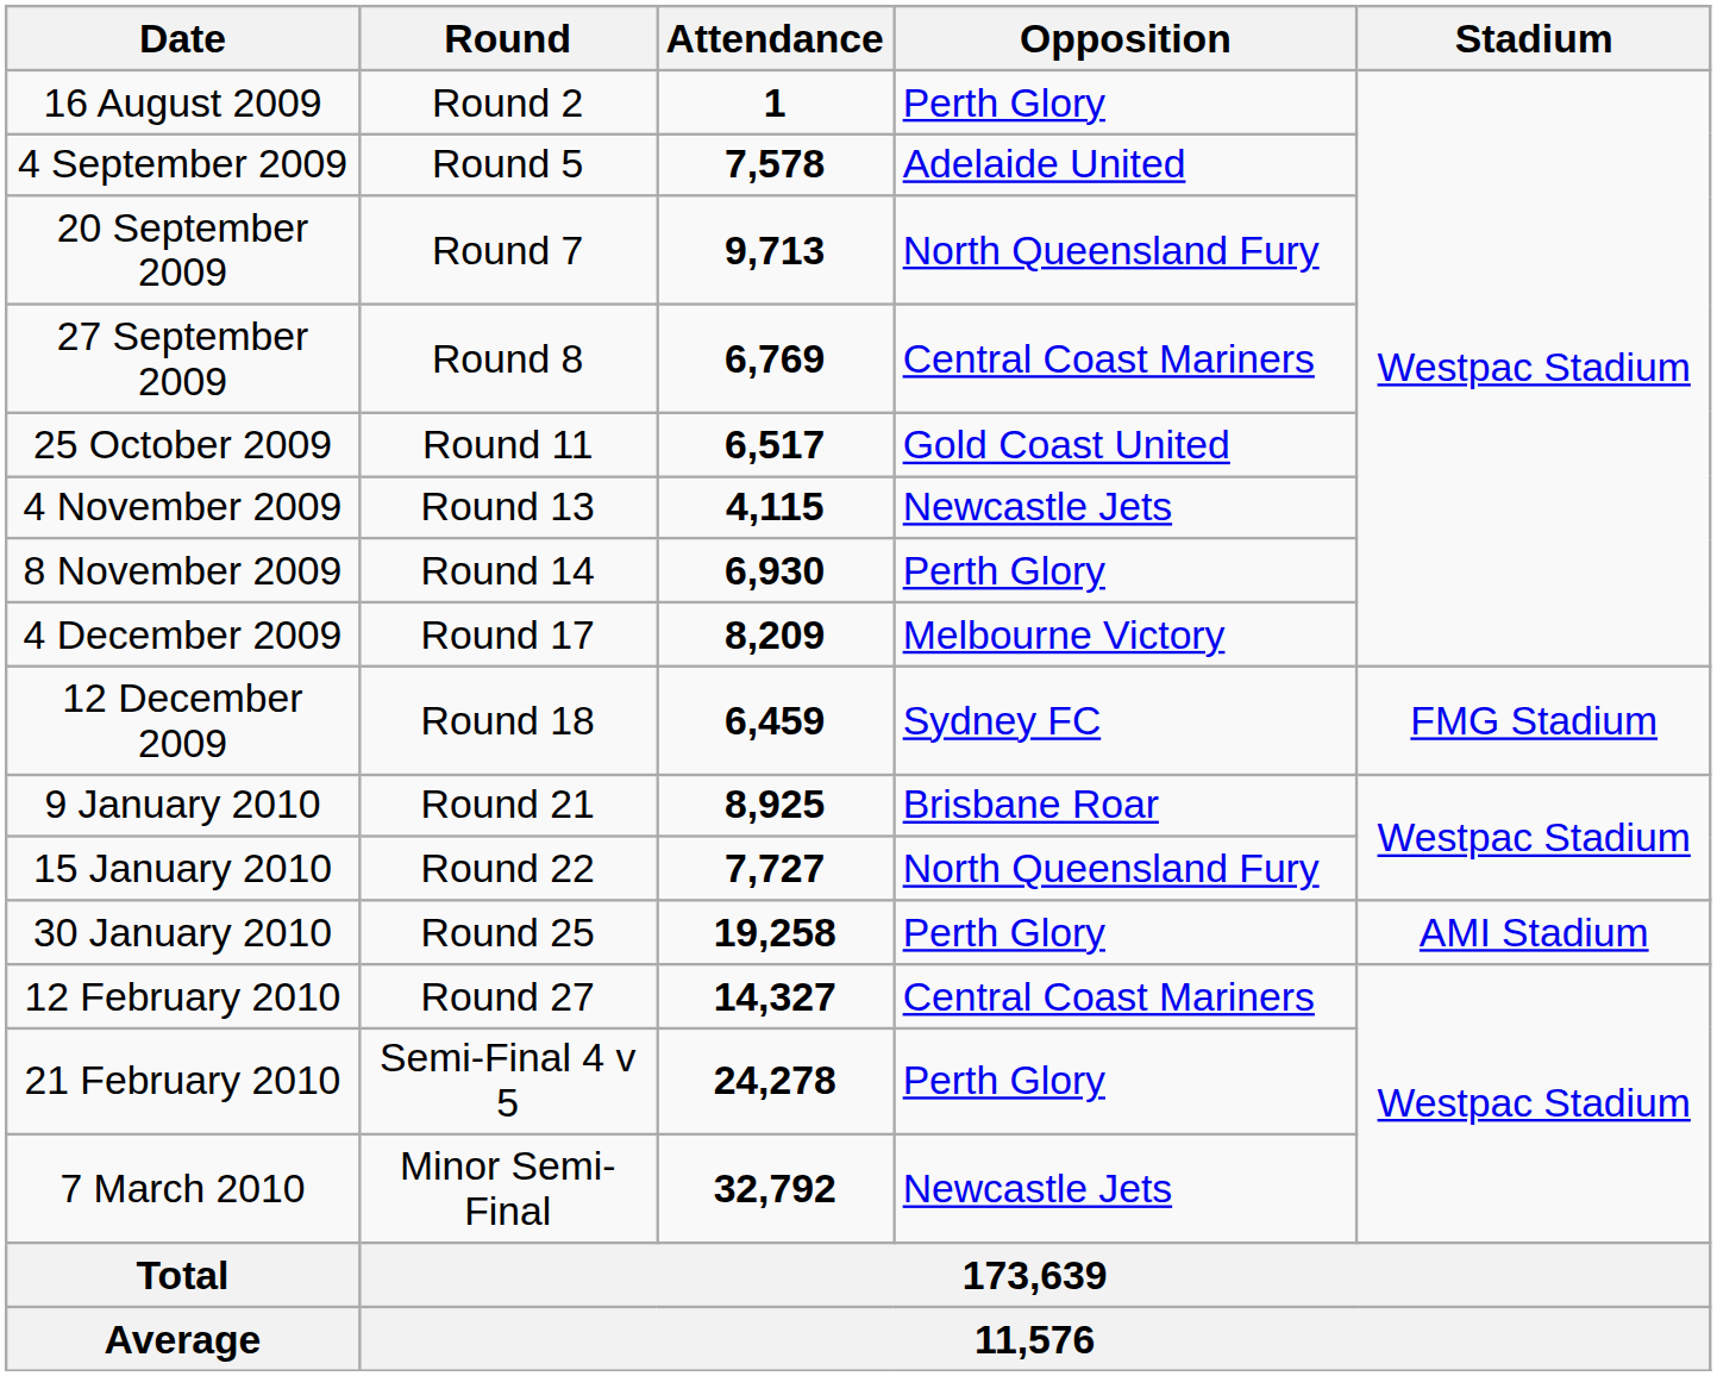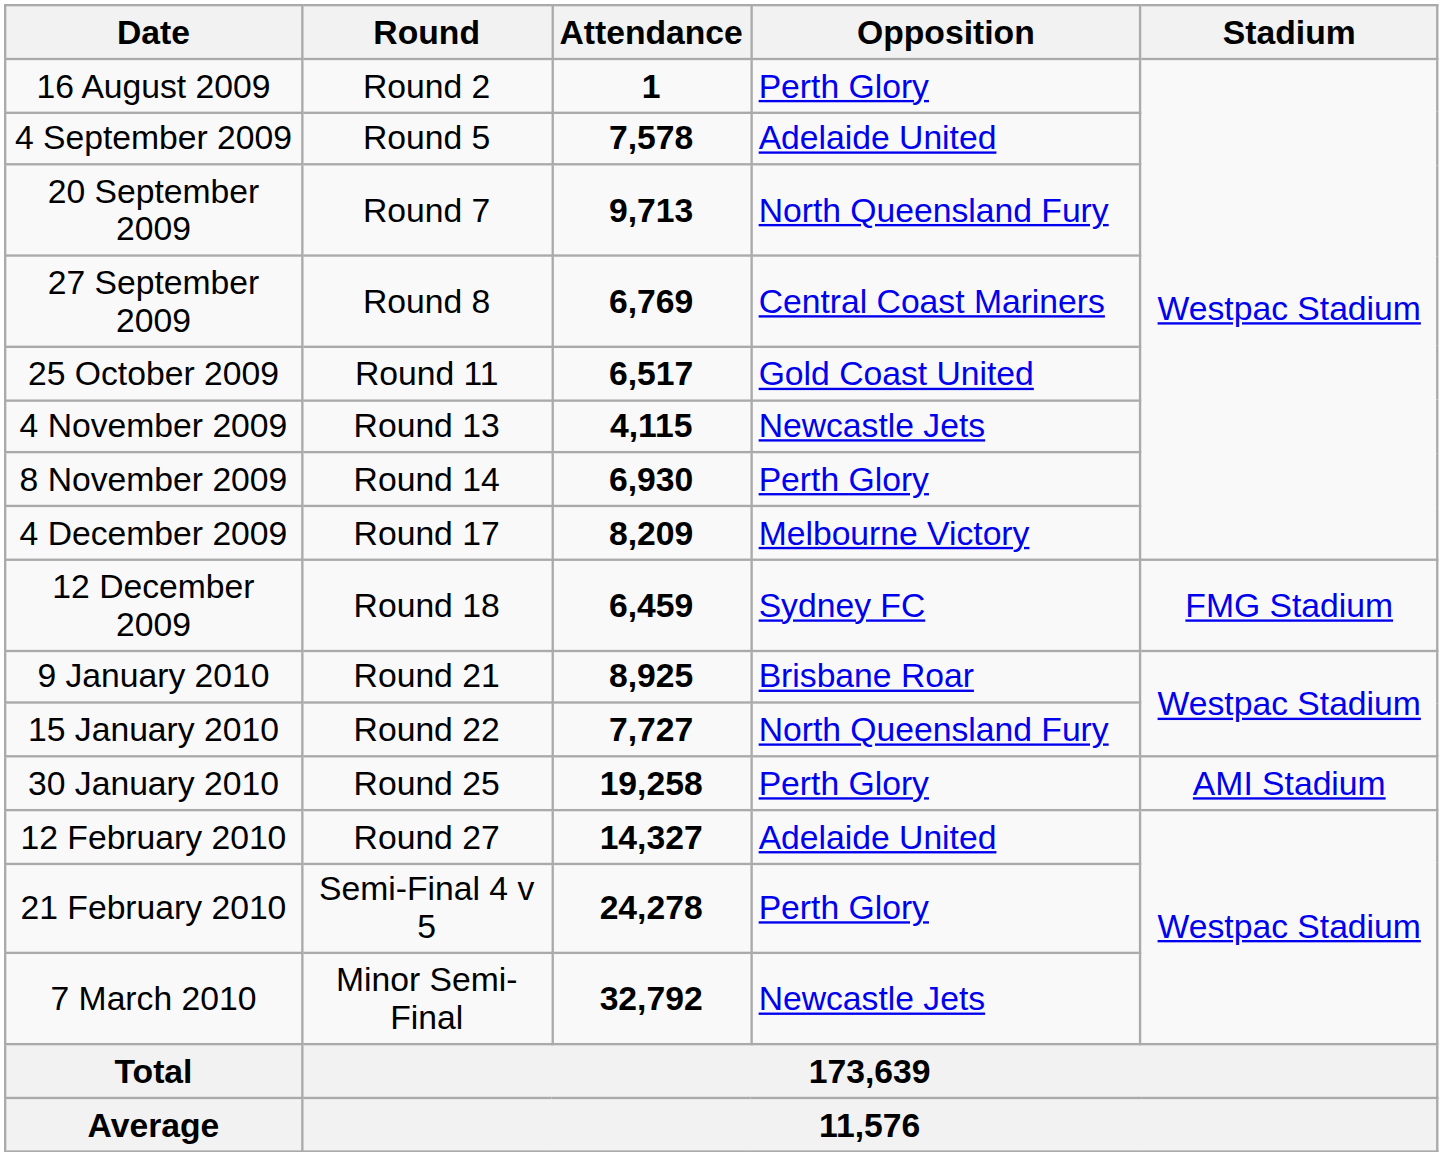12 February 2010 | Opposition: Central Coast Mariners -> Adelaide United
